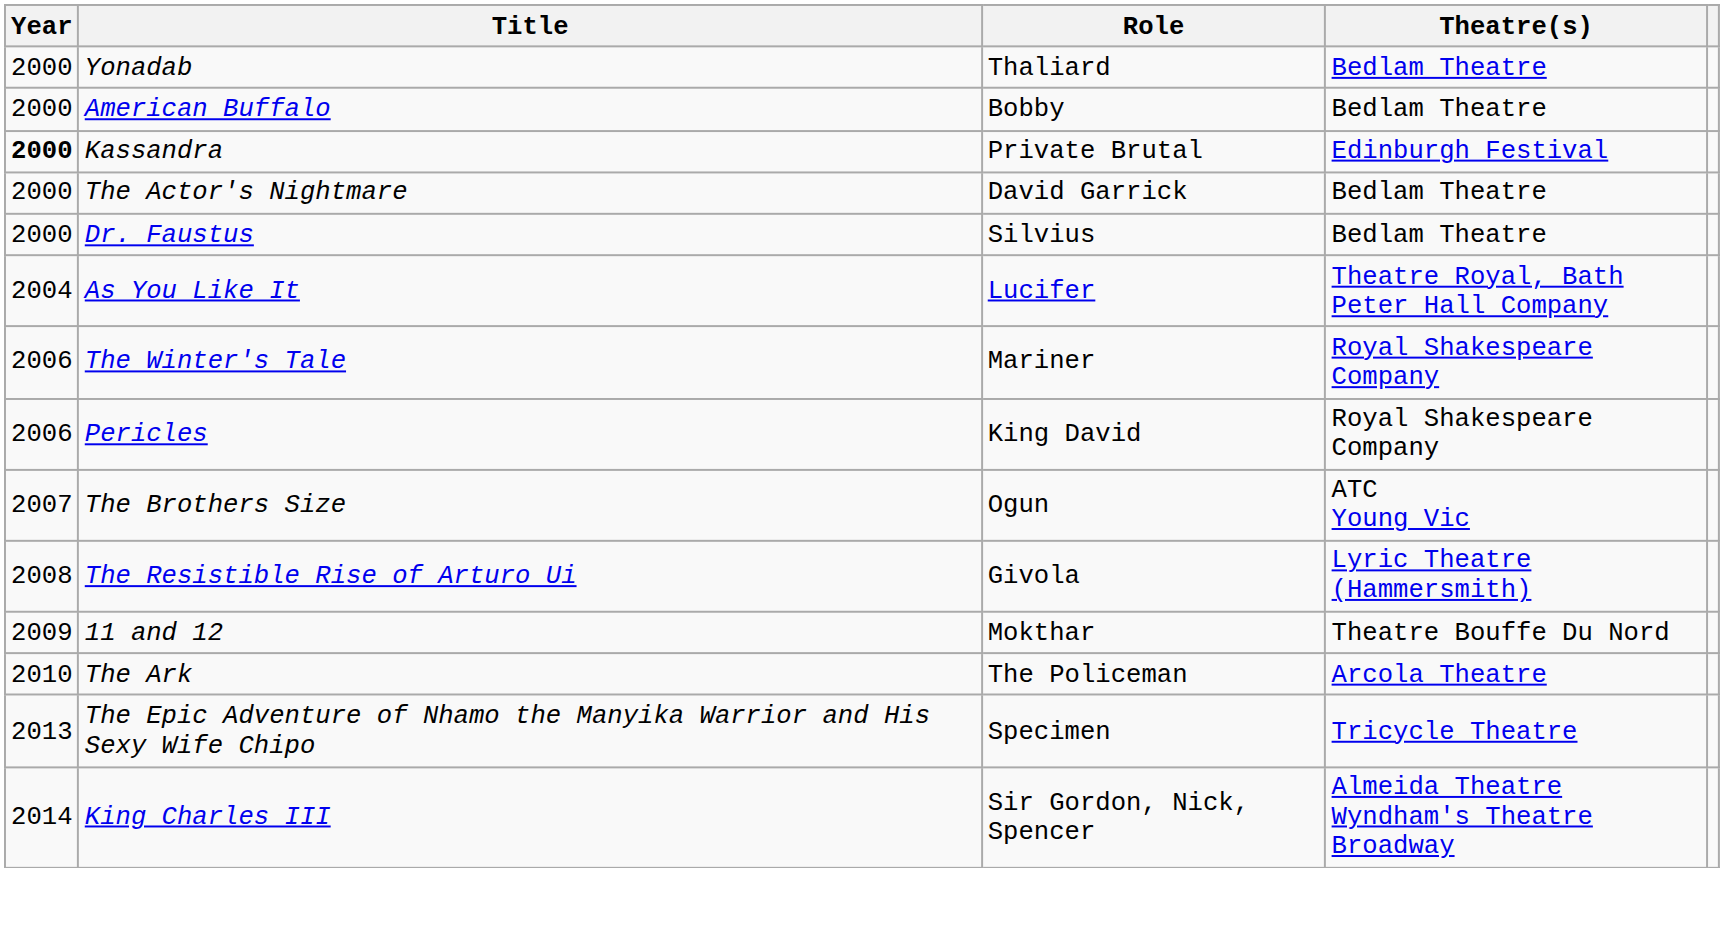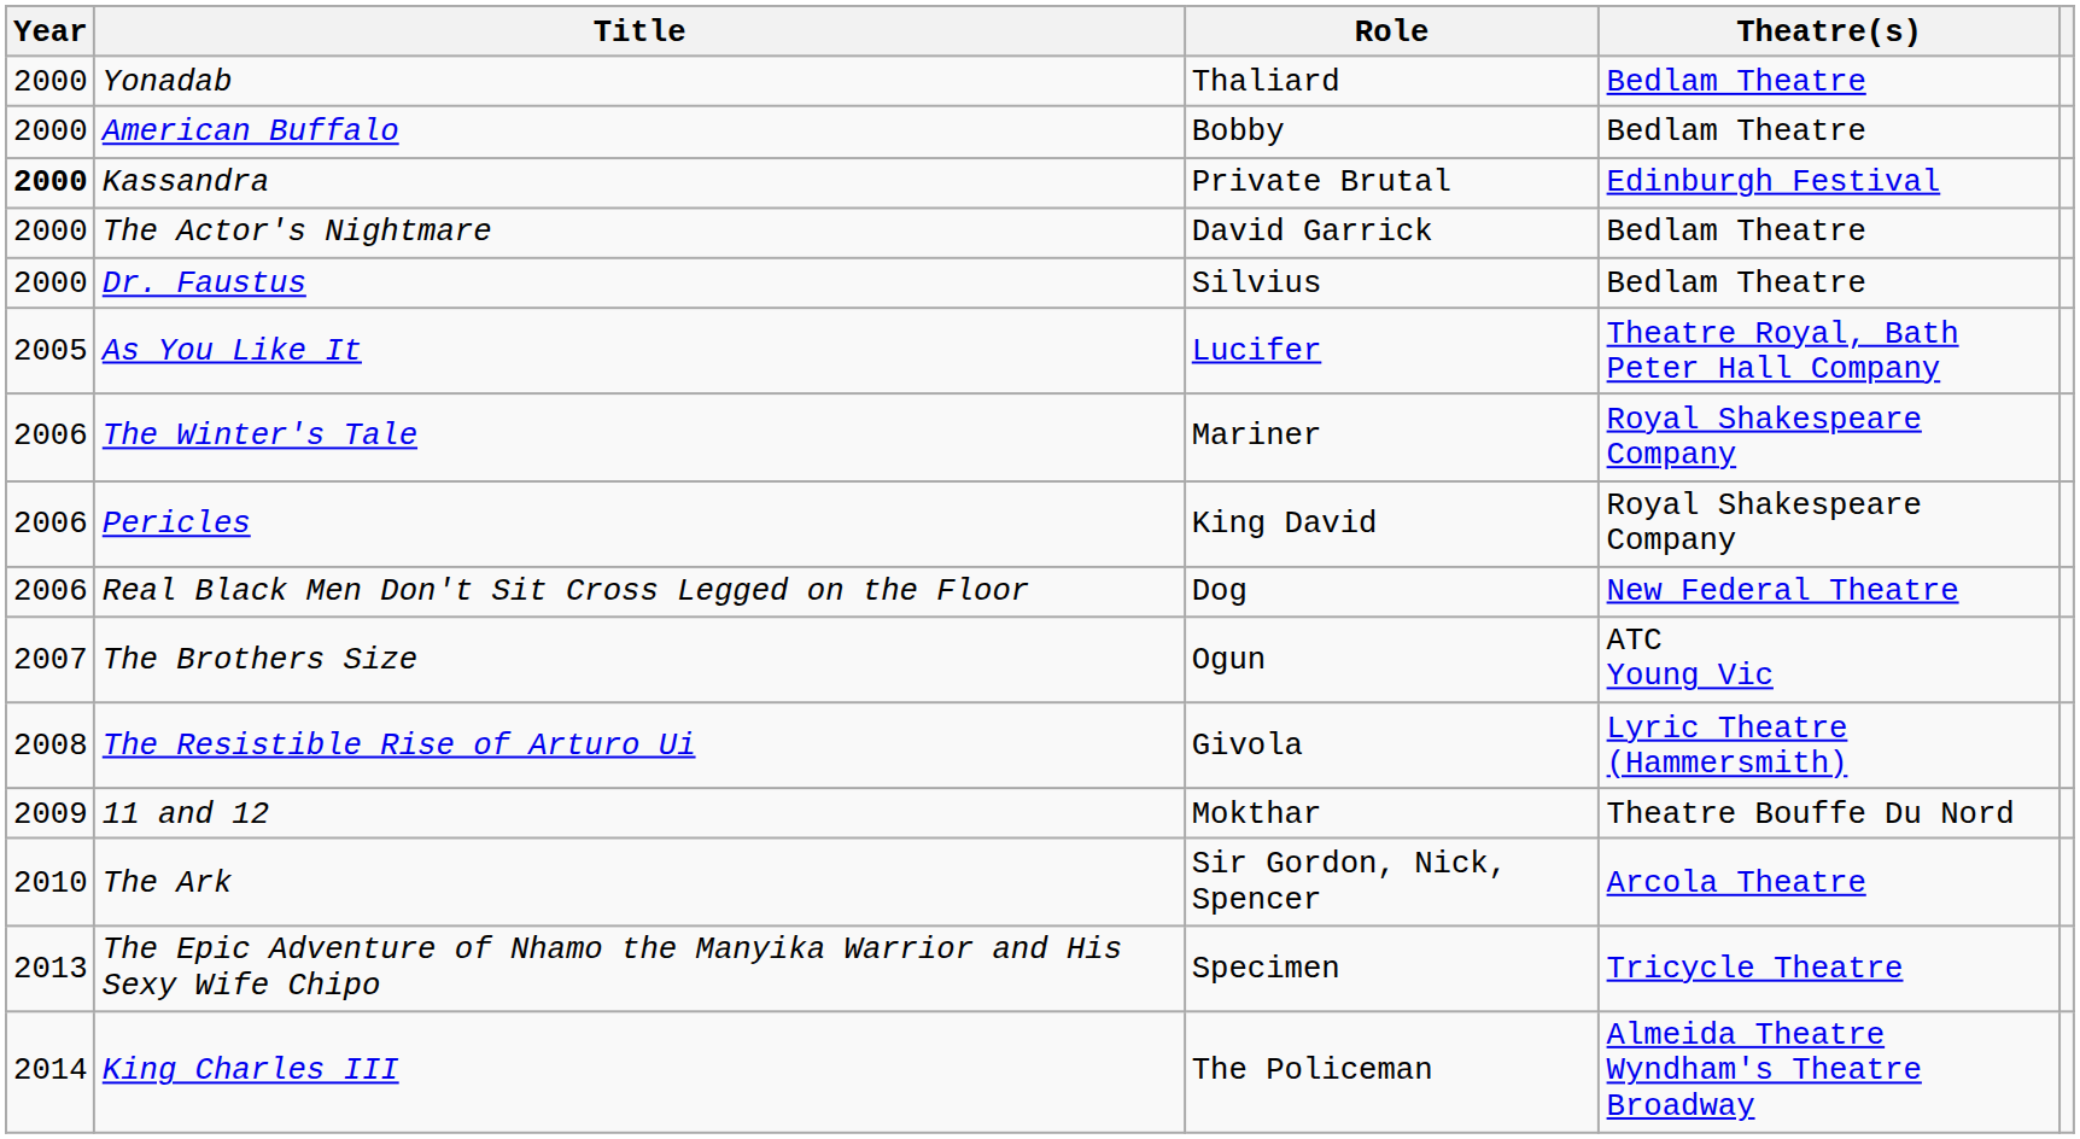As You Like It | Year: 2004 -> 2005
+ row: 2006 | Real Black Men Don't Sit Cross Legged on the Floor | Dog | New Federal Theatre
The Ark | Role: The Policeman -> Sir Gordon, Nick, Spencer
King Charles III | Role: Sir Gordon, Nick, Spencer -> The Policeman
